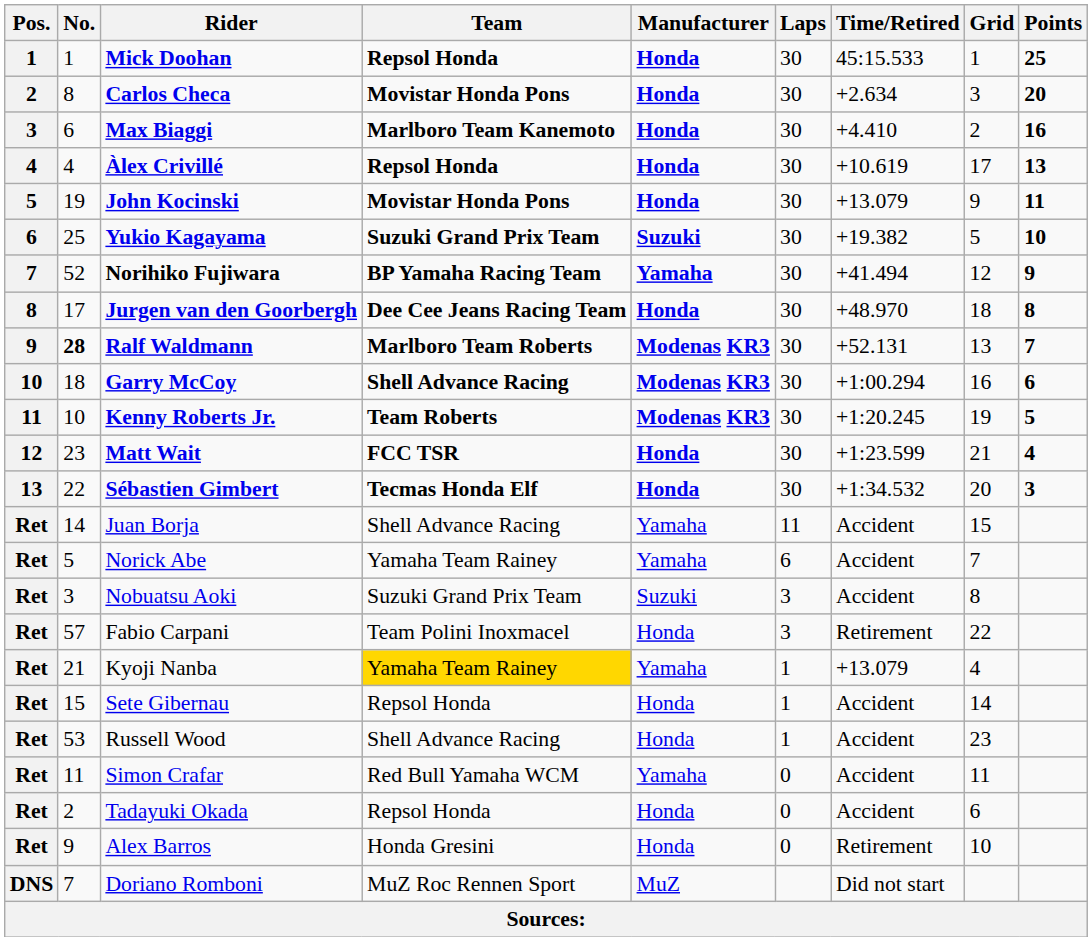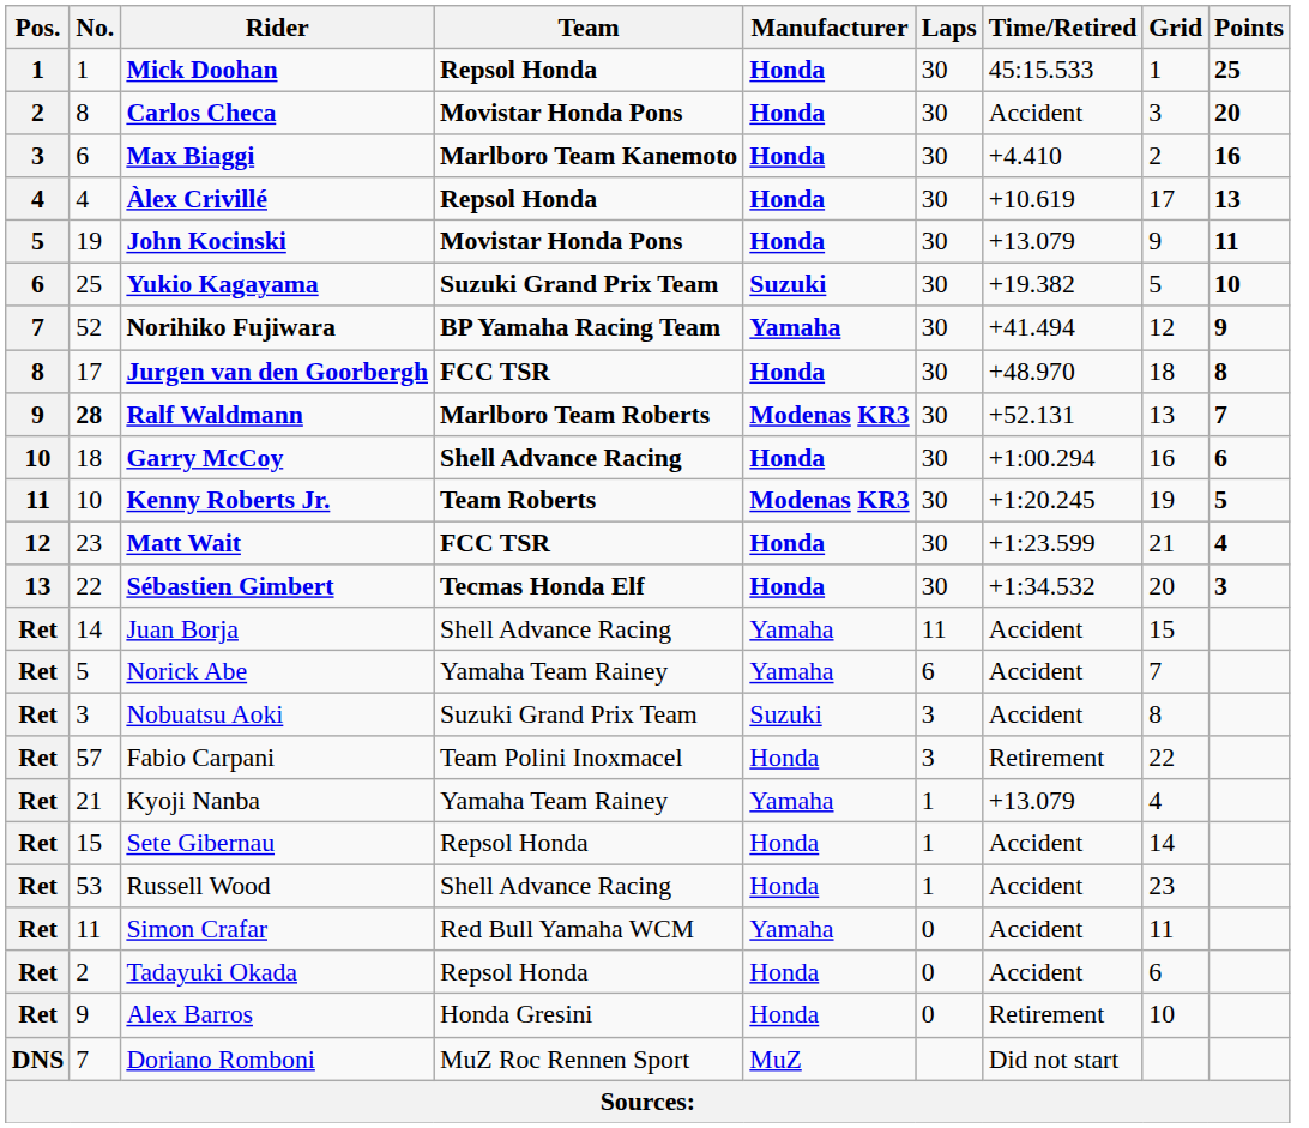Carlos Checa | Time/Retired: +2.634 -> Accident
Jurgen van den Goorbergh | Team: Dee Cee Jeans Racing Team -> FCC TSR
Garry McCoy | Manufacturer: Modenas KR3 -> Honda
Kyoji Nanba | Team: gold background -> no background
